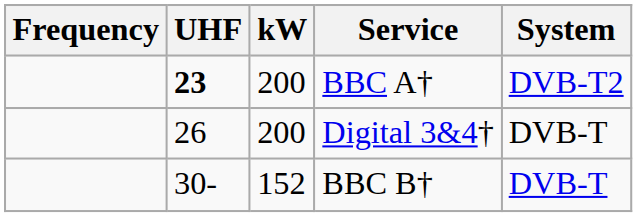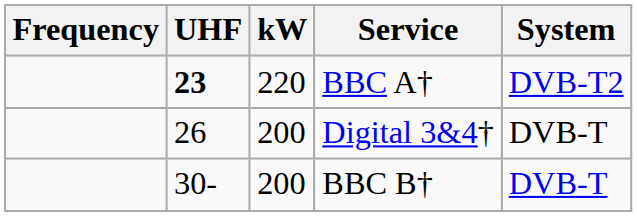BBC A† | kW: 200 -> 220
BBC B† | kW: 152 -> 200
